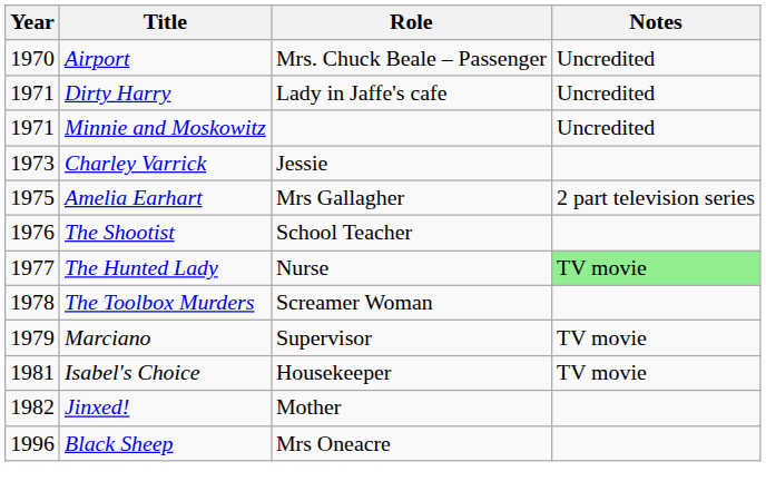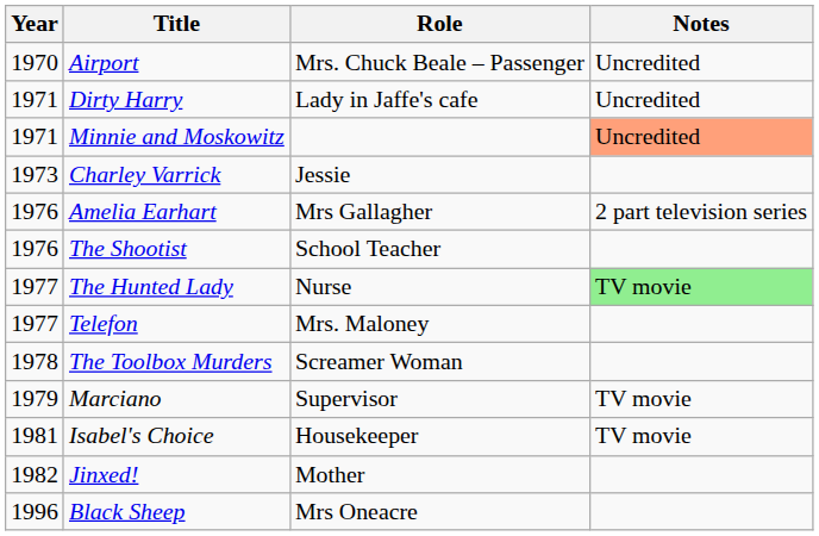Minnie and Moskowitz | Notes: no background -> lightsalmon background
Amelia Earhart | Year: 1975 -> 1976
+ row: 1977 | Telefon | Mrs. Maloney
